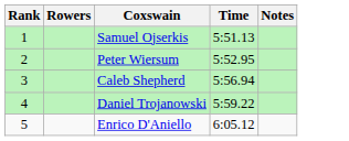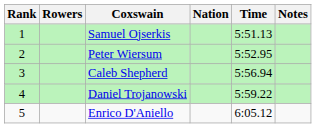+ column: Nation
